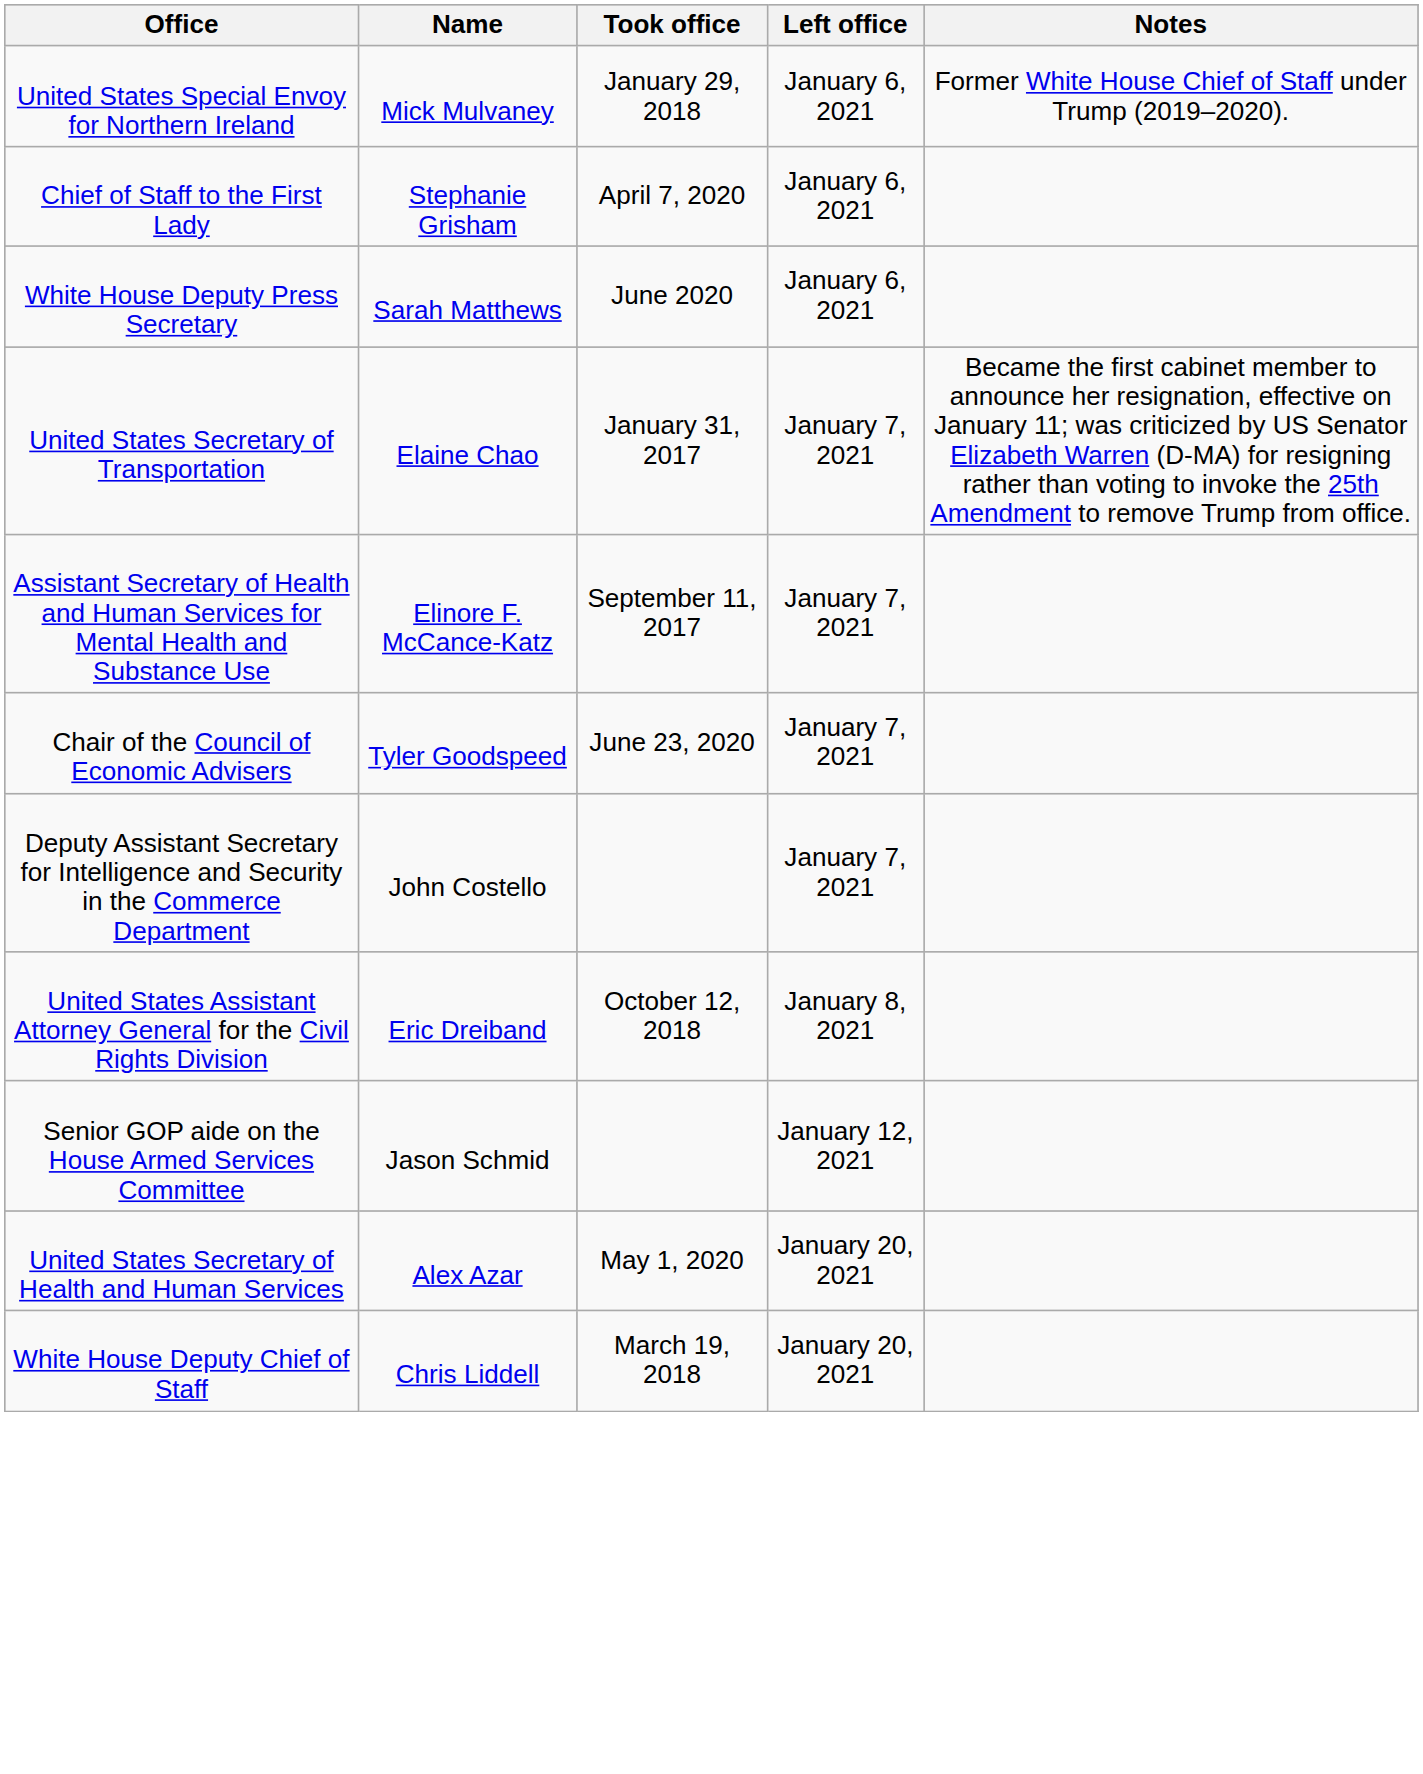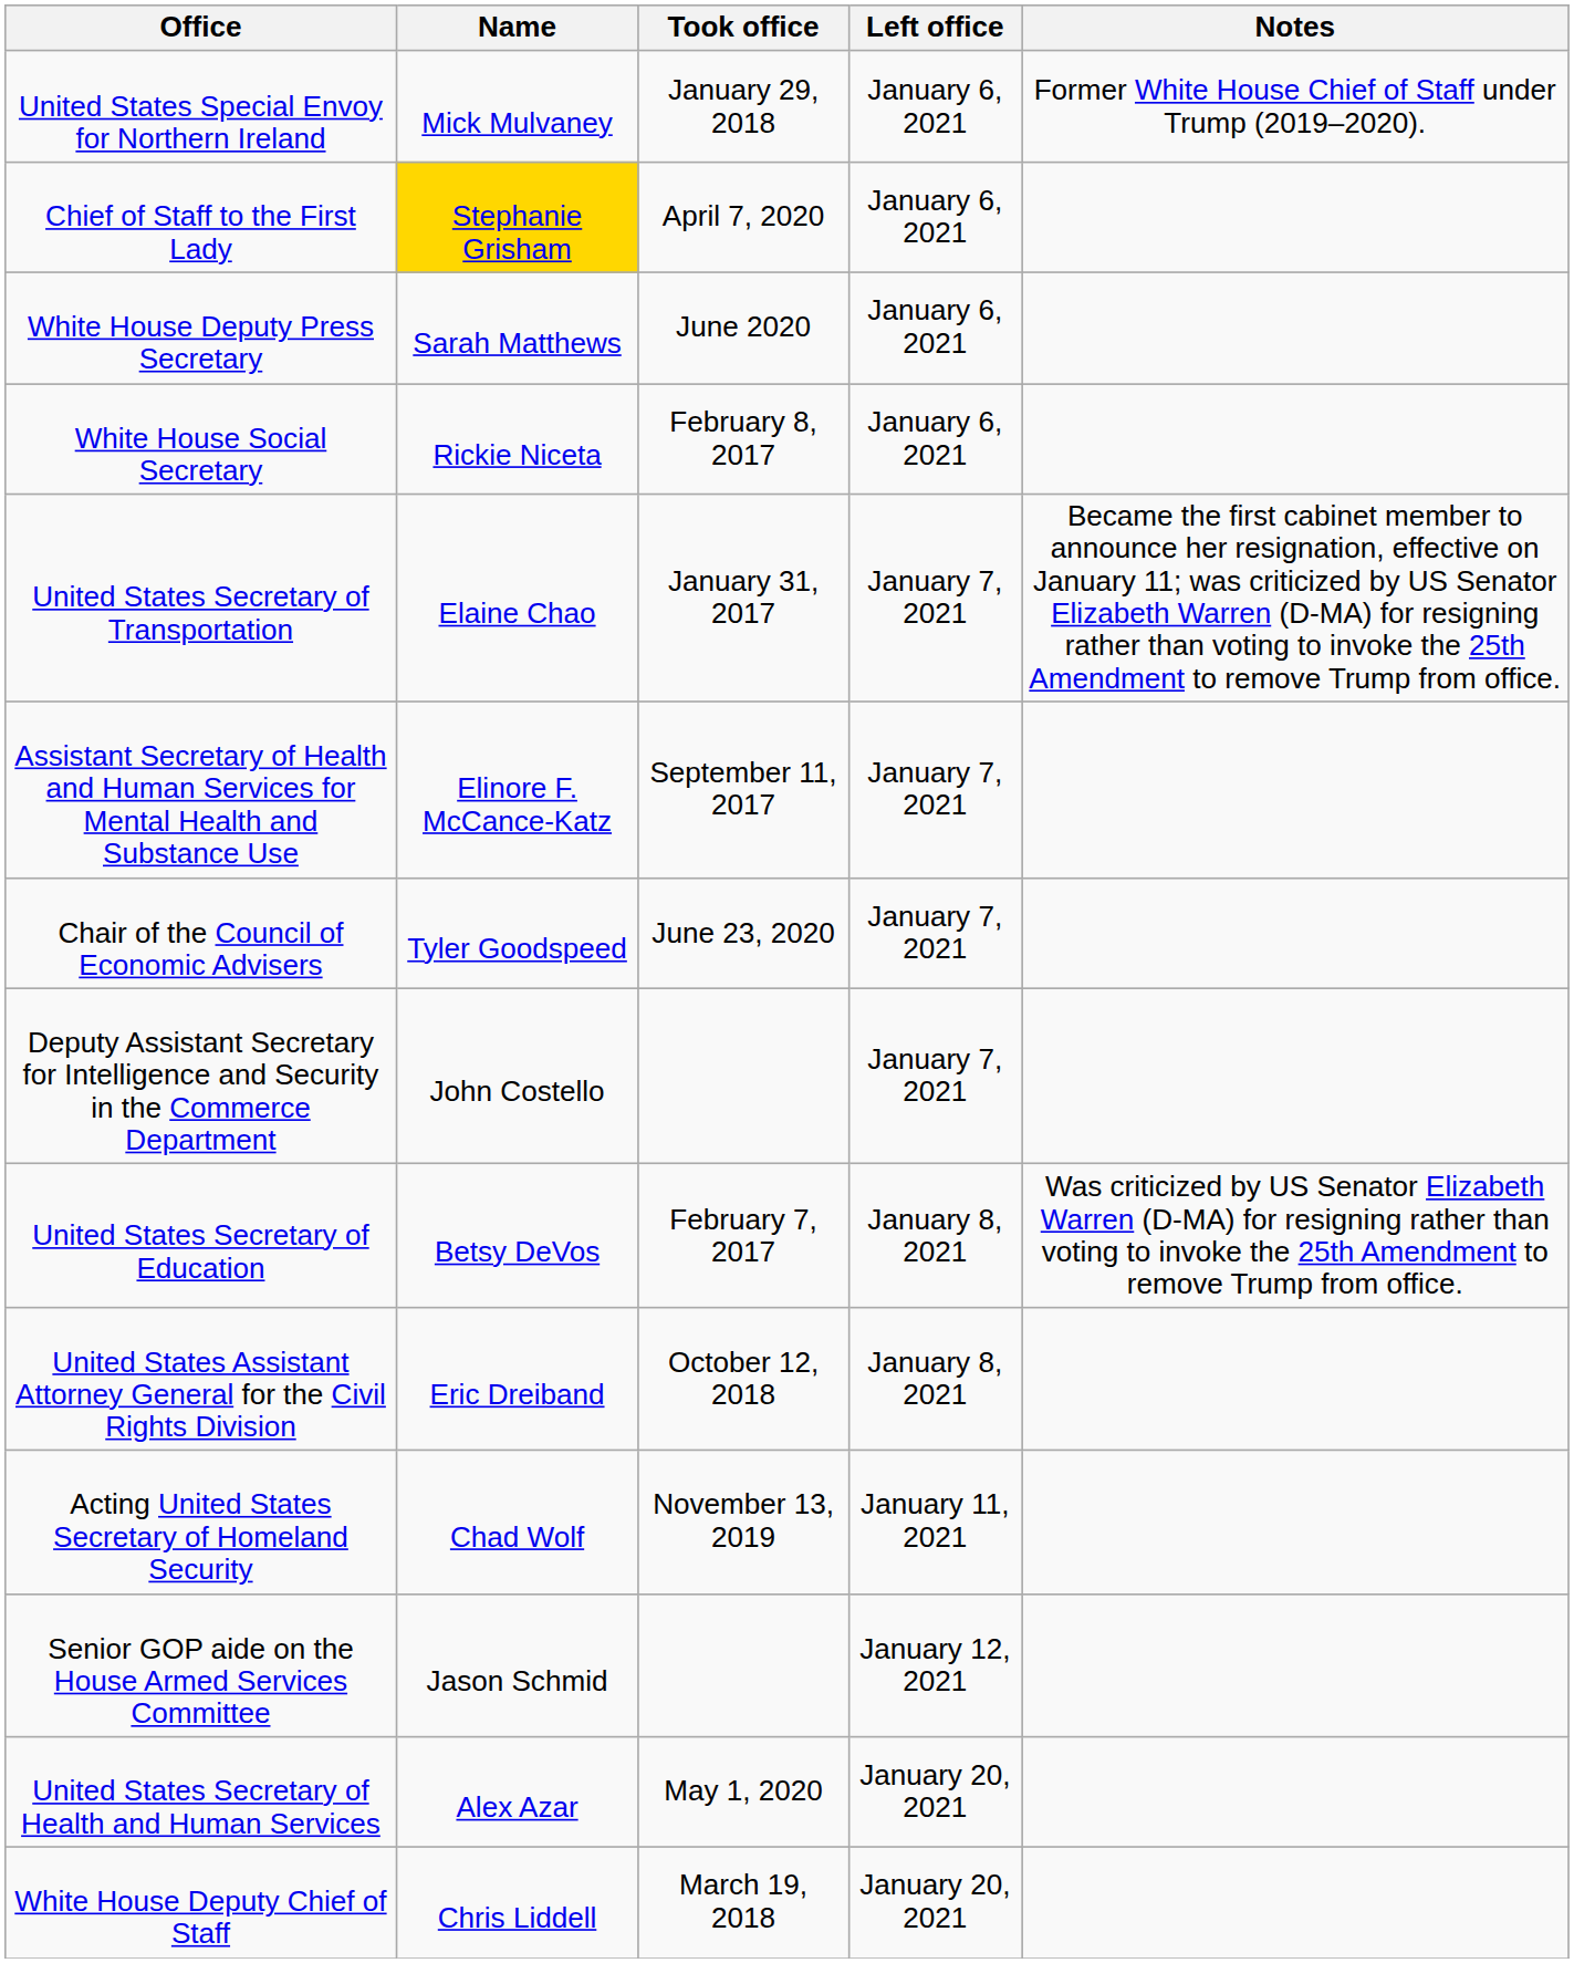Chief of Staff to the First Lady | Name: no background -> gold background
+ row: White House Social Secretary | Rickie Niceta | February 8, 2017 | January 6, 2021
+ row: United States Secretary of Education | Betsy DeVos | February 7, 2017 | January 8, 2021 | Was criticized by US Senator Elizabeth Warren (D-MA) for resigning rather than voting to invoke the 25th Amendment to remove Trump from office.
+ row: Acting United States Secretary of Homeland Security | Chad Wolf | November 13, 2019 | January 11, 2021
